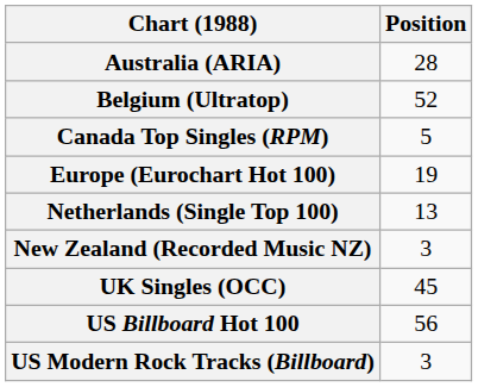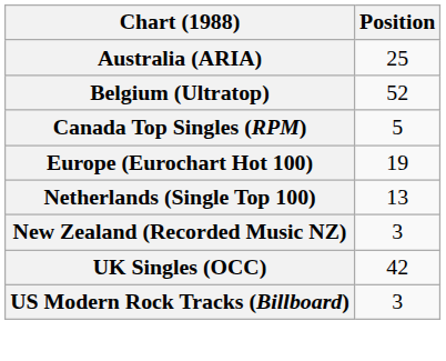Australia (ARIA) | Position: 28 -> 25
UK Singles (OCC) | Position: 45 -> 42
- row: US Billboard Hot 100 | 56
